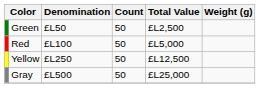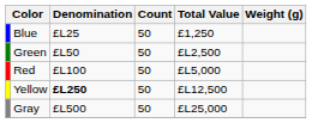+ row: Blue | £L25 | 50 | £1,250
Yellow | Denomination: normal -> bold
